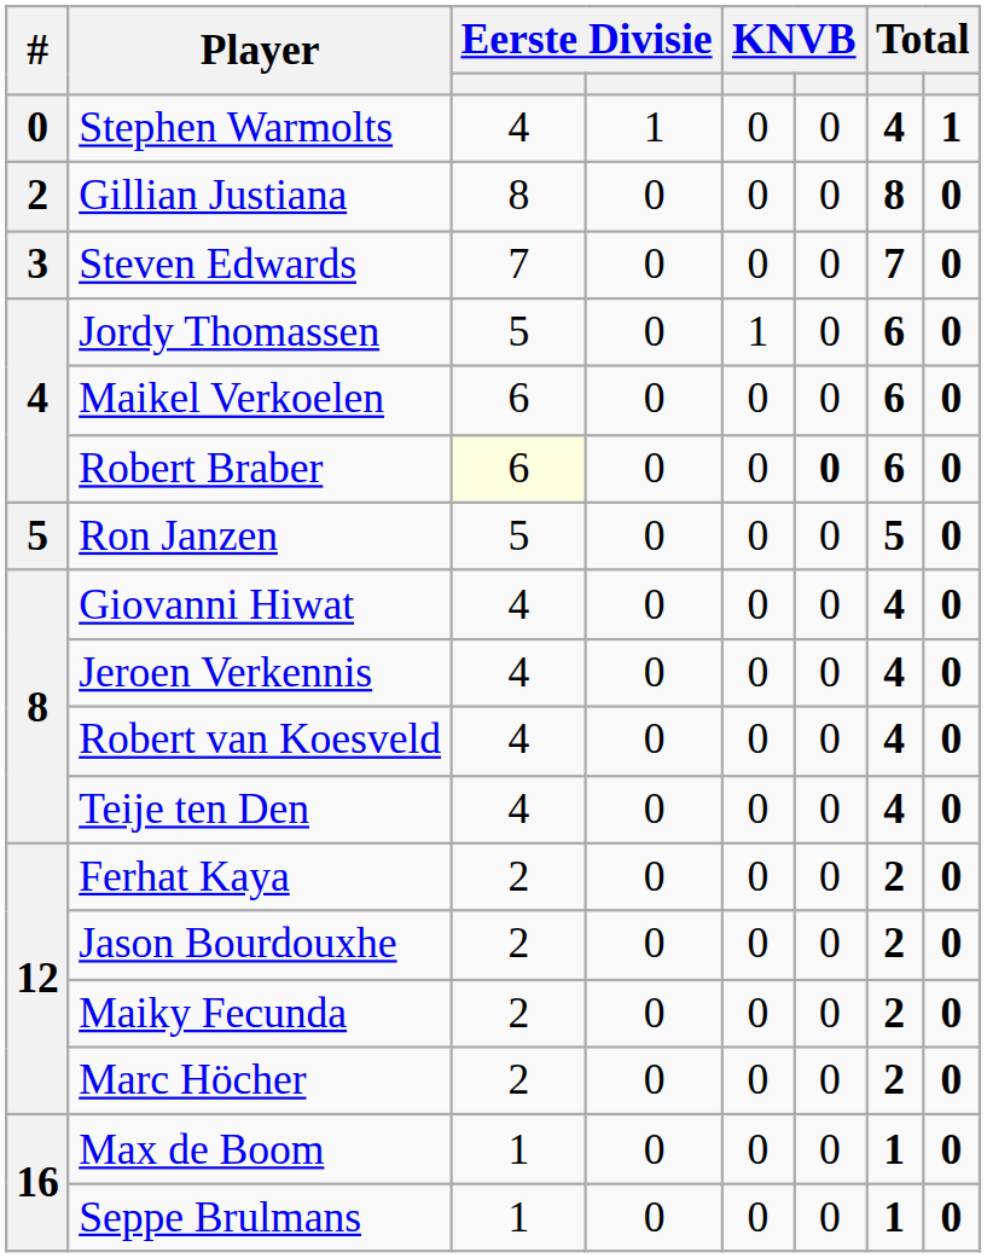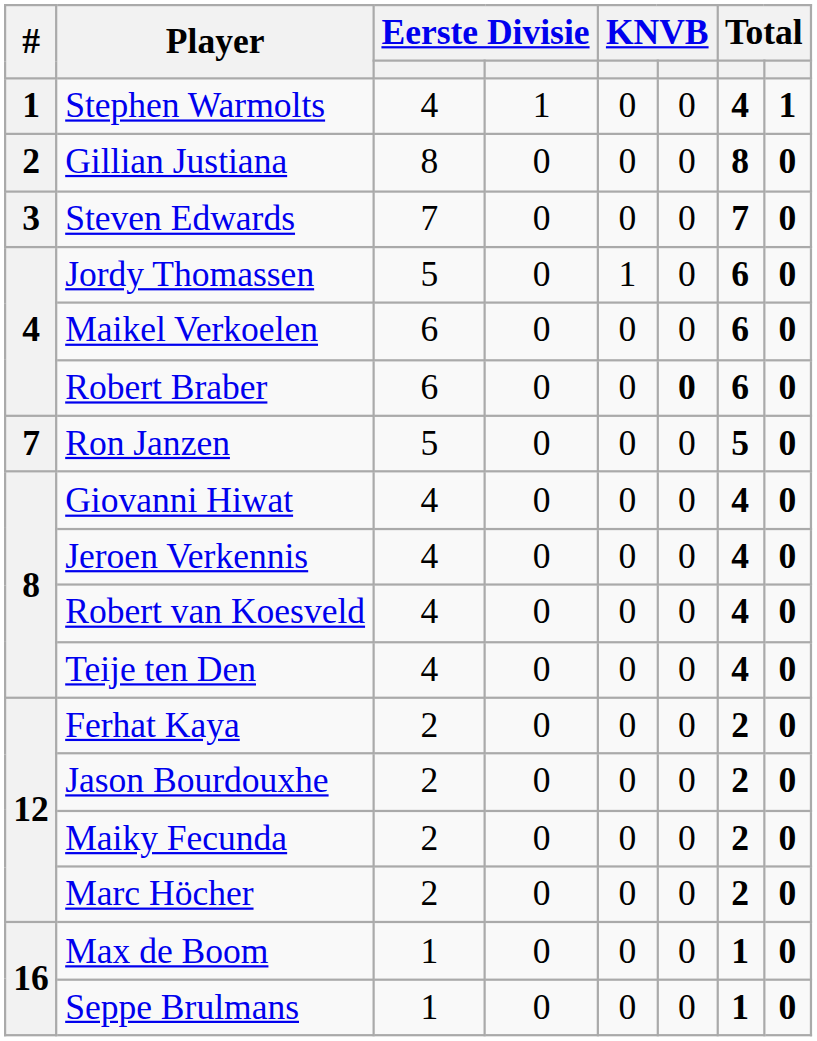Stephen Warmolts | #: 0 -> 1
Robert Braber | column 3: lightyellow background -> no background
Ron Janzen | #: 5 -> 7
